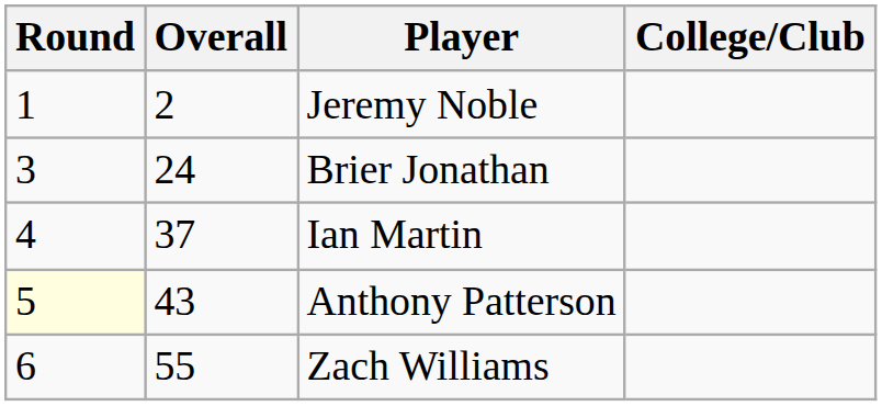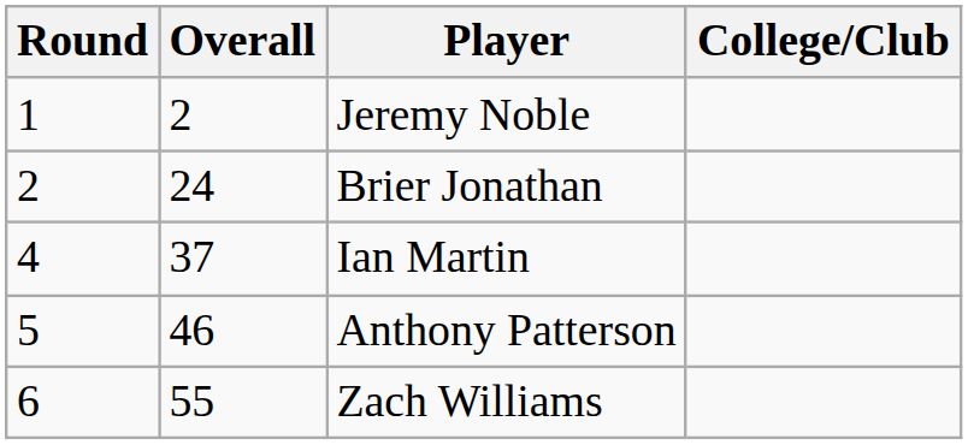Brier Jonathan | Round: 3 -> 2
Anthony Patterson | Round: lightyellow background -> no background
Anthony Patterson | Overall: 43 -> 46
